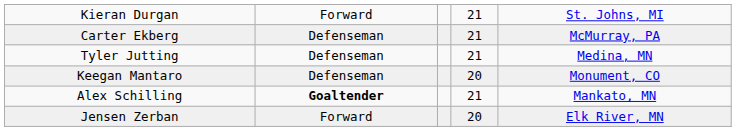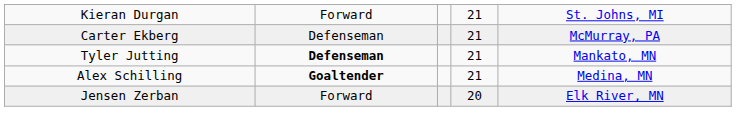Tyler Jutting | column 2: normal -> bold
Tyler Jutting | column 5: Medina, MN -> Mankato, MN
- row: Keegan Mantaro | Defenseman | 20 | Monument, CO
Alex Schilling | column 5: Mankato, MN -> Medina, MN
